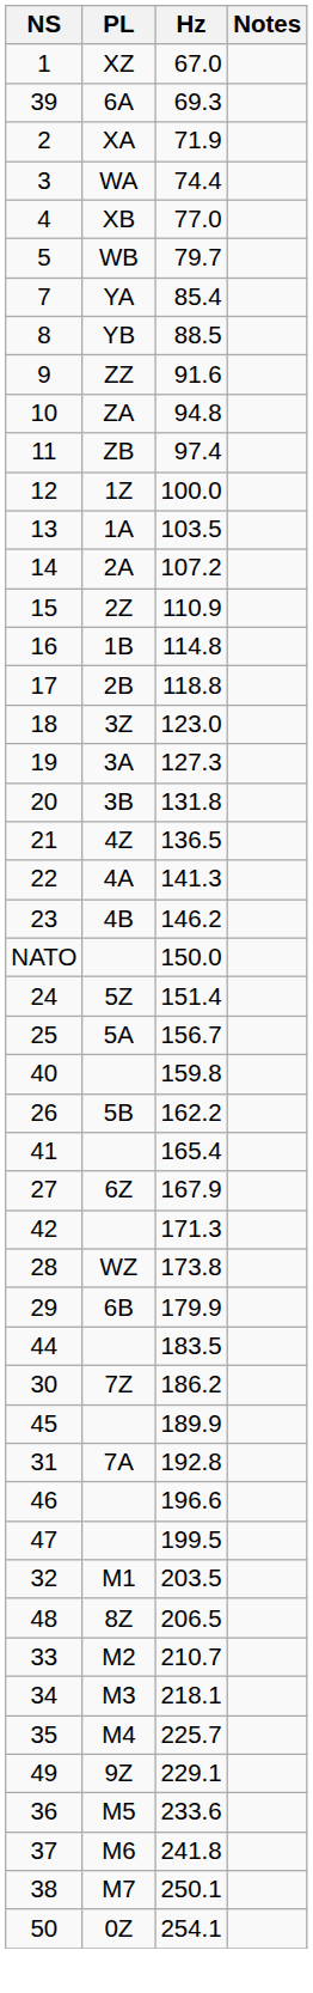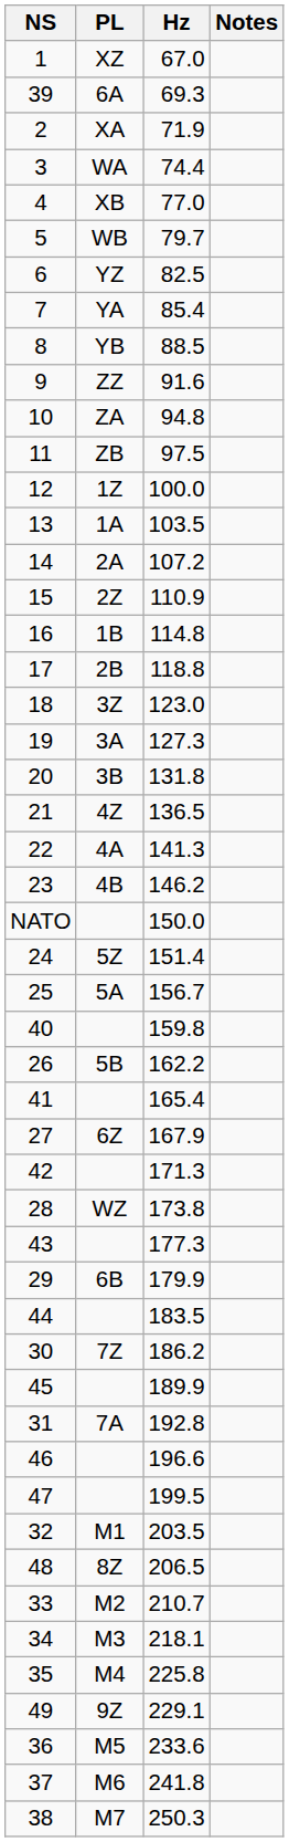+ row: 6 | YZ | 82.5
11 | Hz: 97.4 -> 97.5
+ row: 43 | 177.3
35 | Hz: 225.7 -> 225.8
38 | Hz: 250.1 -> 250.3
- row: 50 | 0Z | 254.1
